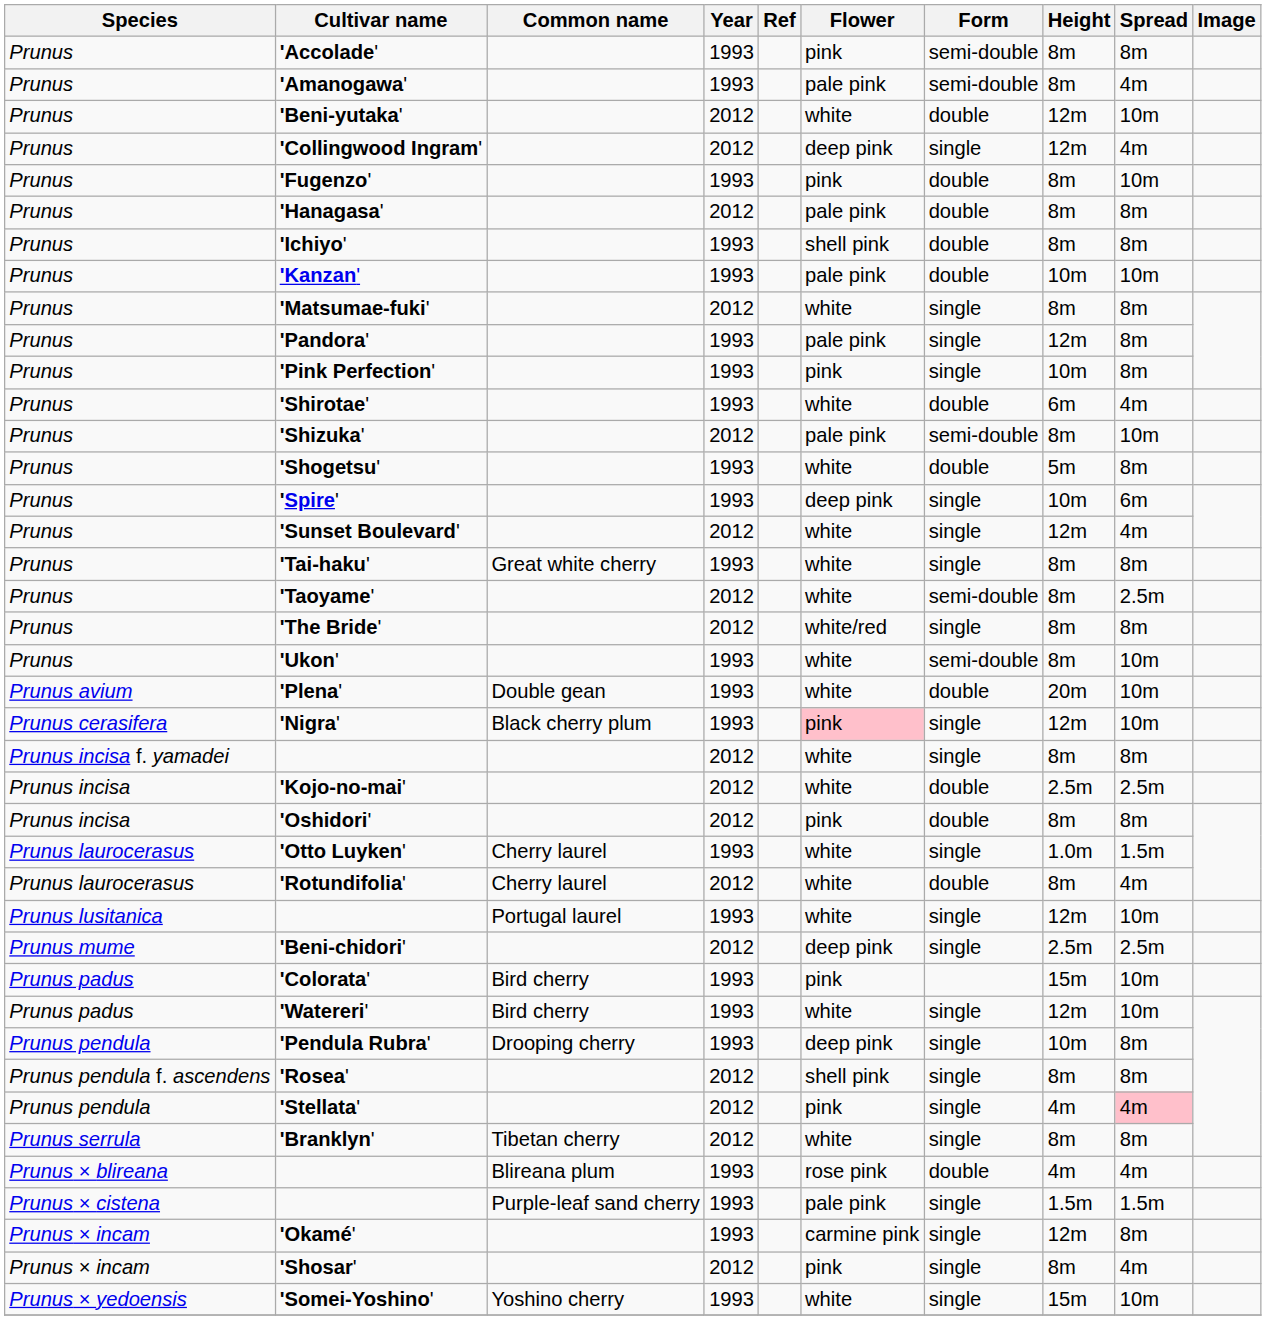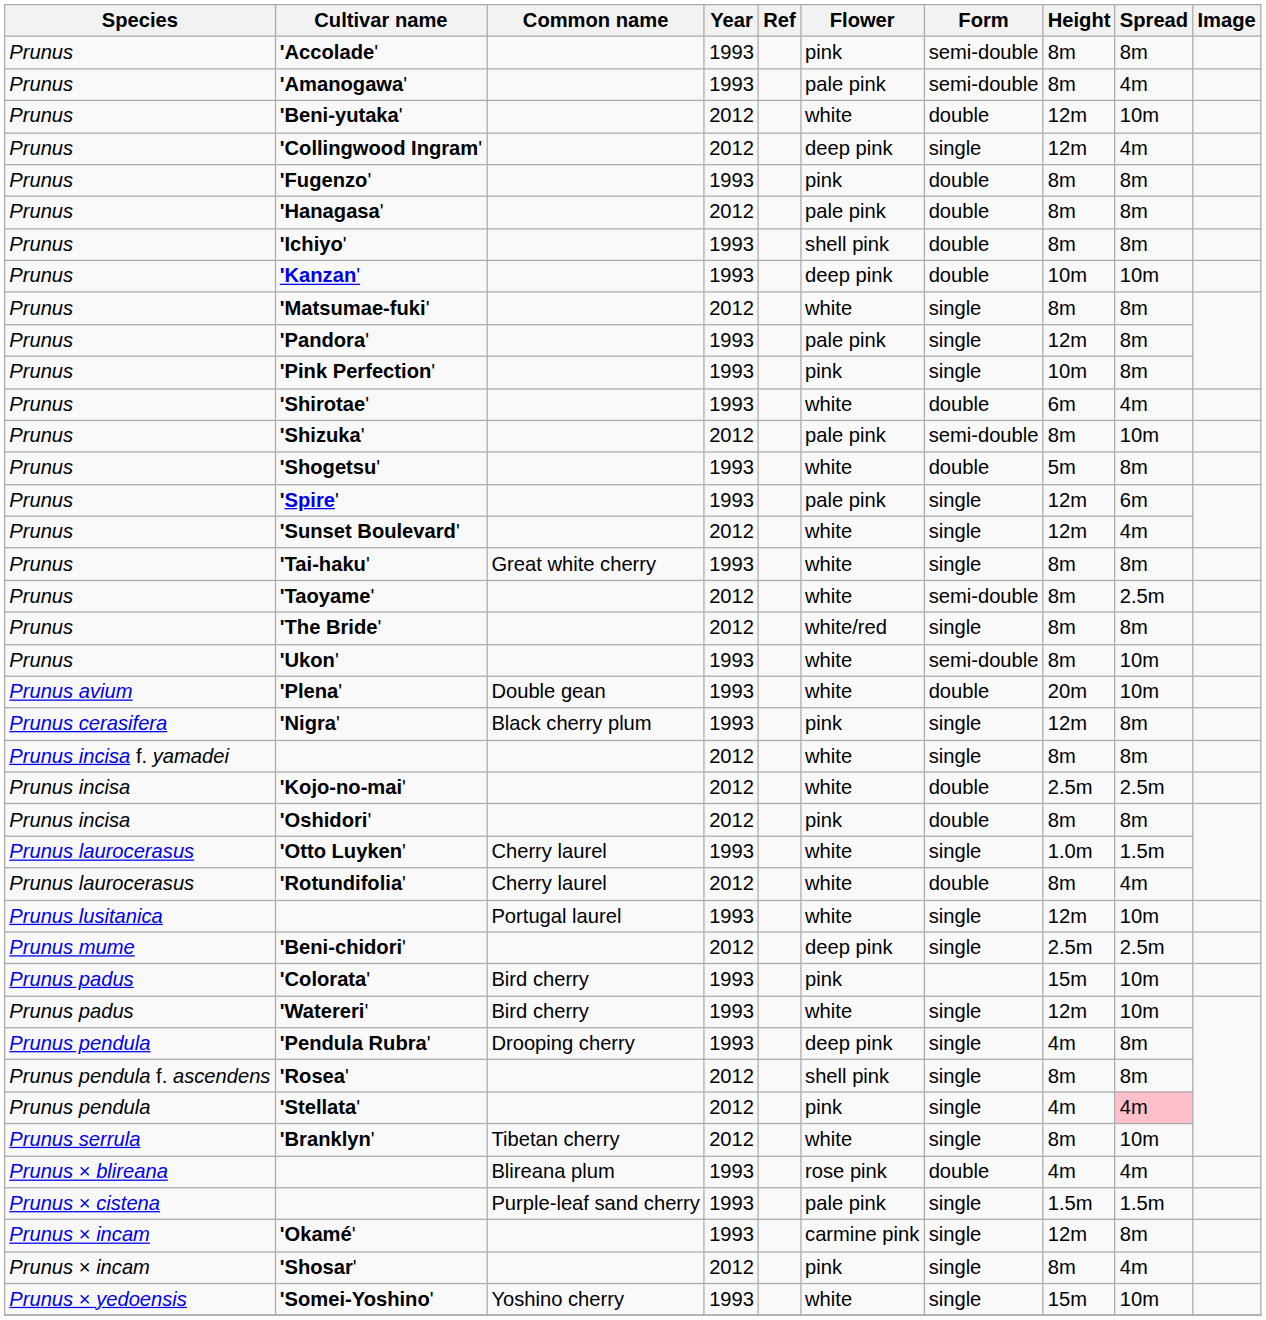'Fugenzo' | Spread: 10m -> 8m
'Kanzan' | Flower: pale pink -> deep pink
'Spire' | Flower: deep pink -> pale pink
'Spire' | Height: 10m -> 12m
'Nigra' | Flower: pink background -> no background
'Nigra' | Spread: 10m -> 8m
'Pendula Rubra' | Height: 10m -> 4m
'Branklyn' | Spread: 8m -> 10m
